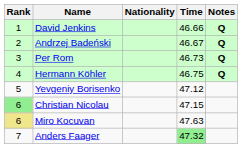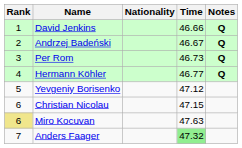Hermann Köhler | Time: 46.75 -> 46.77
Christian Nicolau | Rank: lightgreen background -> no background
